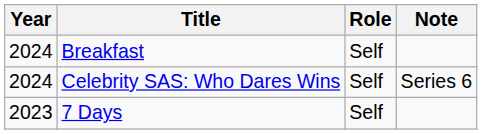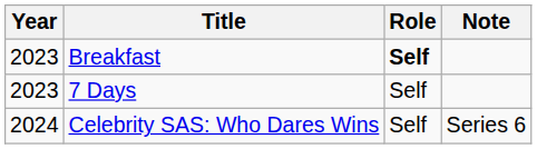Breakfast | Year: 2024 -> 2023
Breakfast | Role: normal -> bold
rows swapped: 7 Days <-> Celebrity SAS: Who Dares Wins
